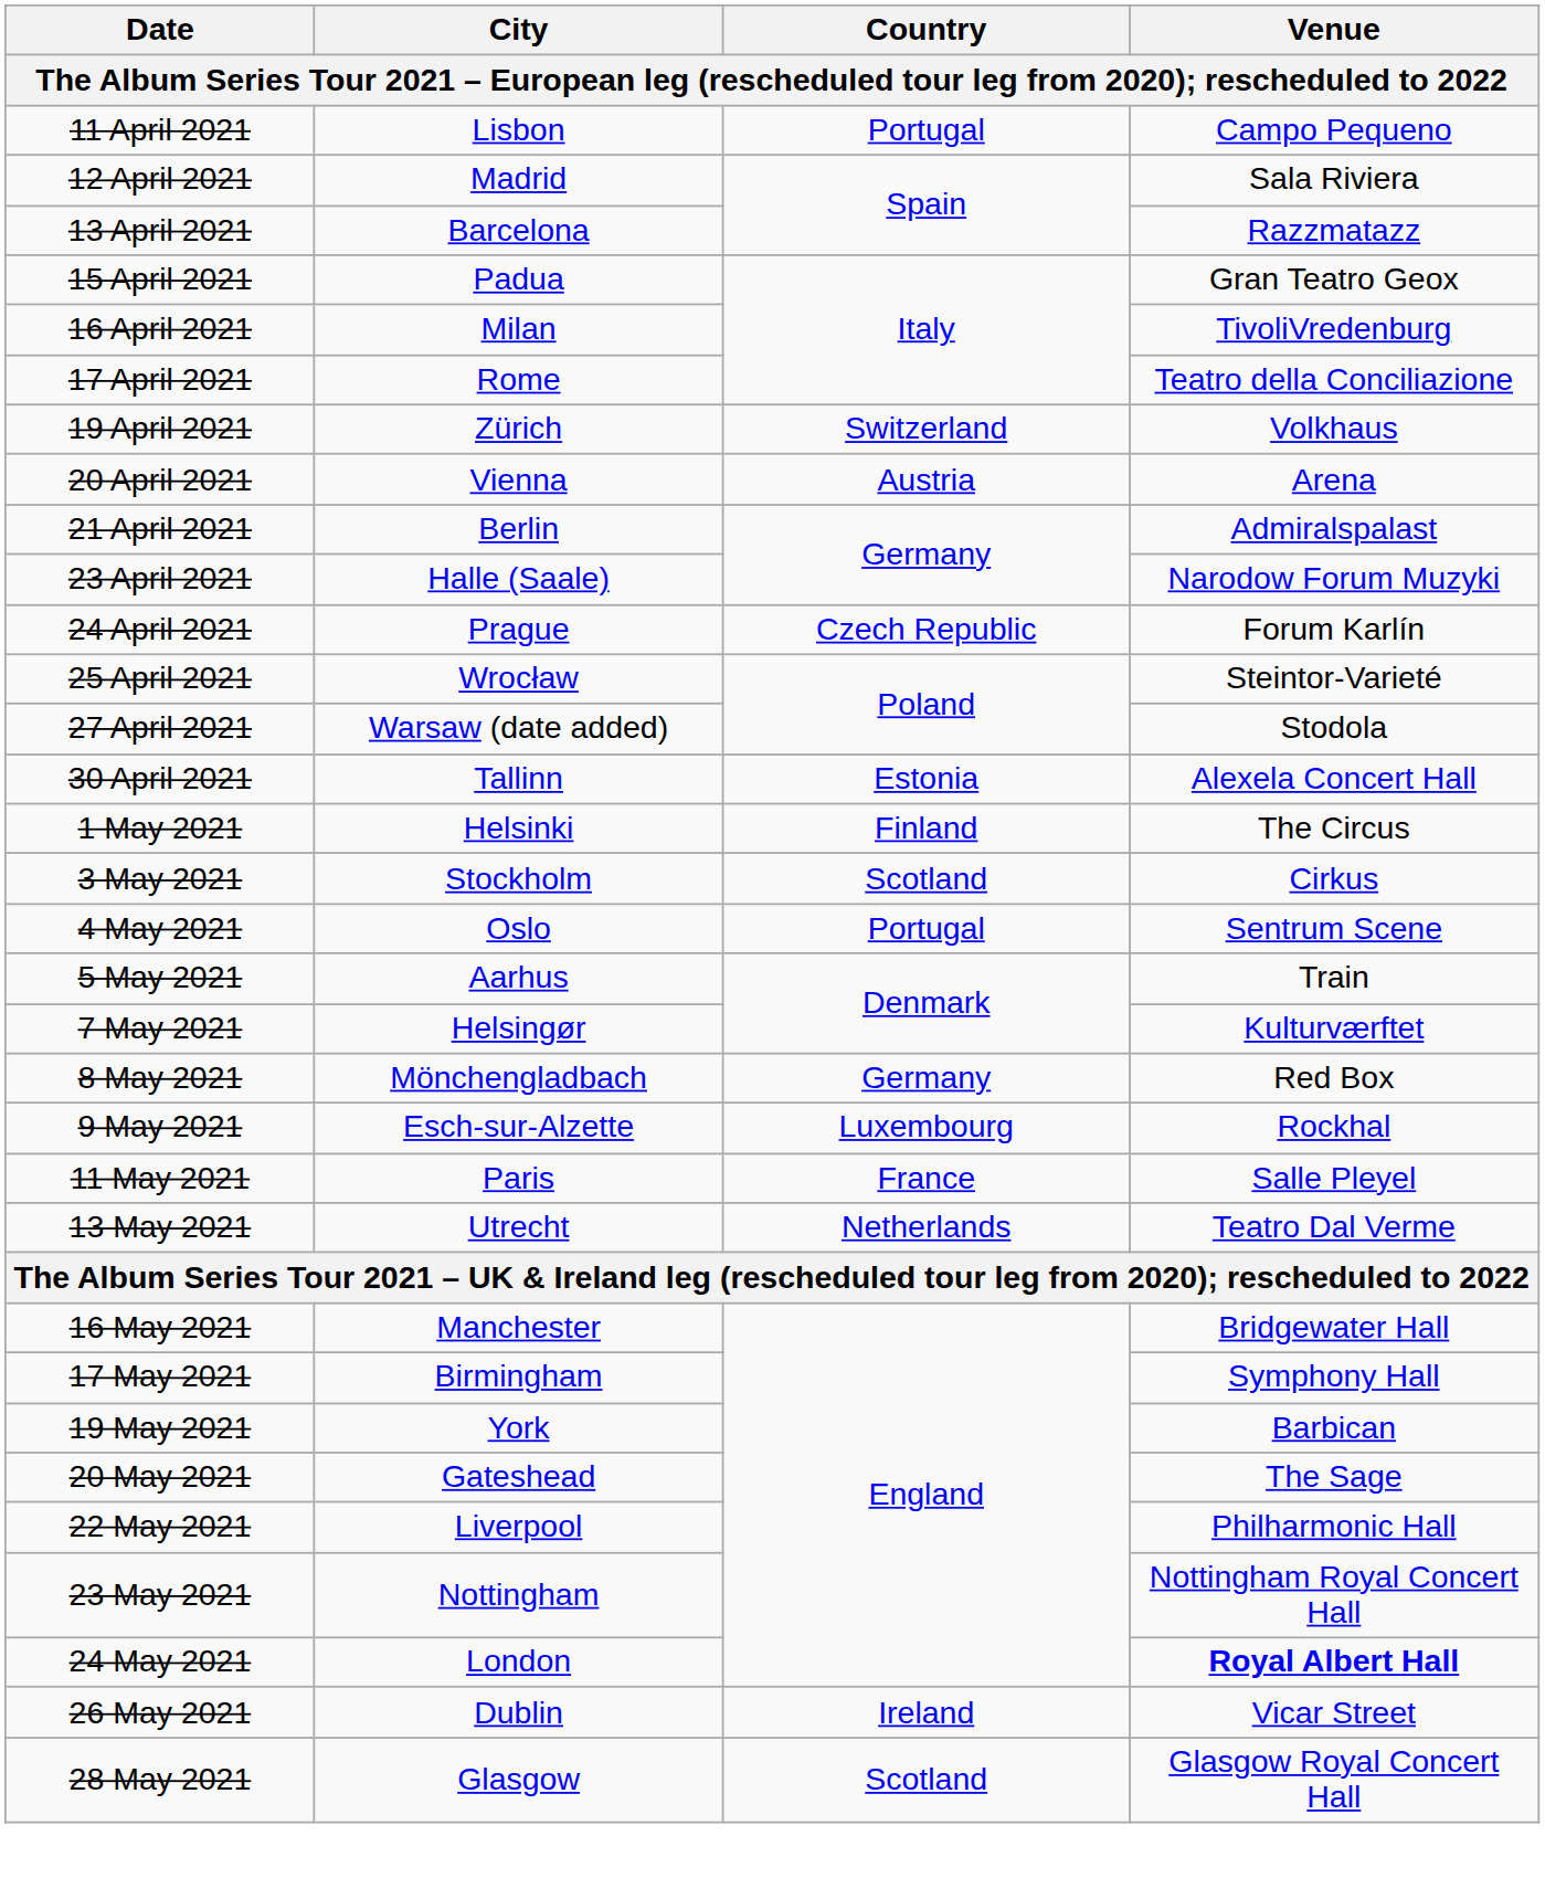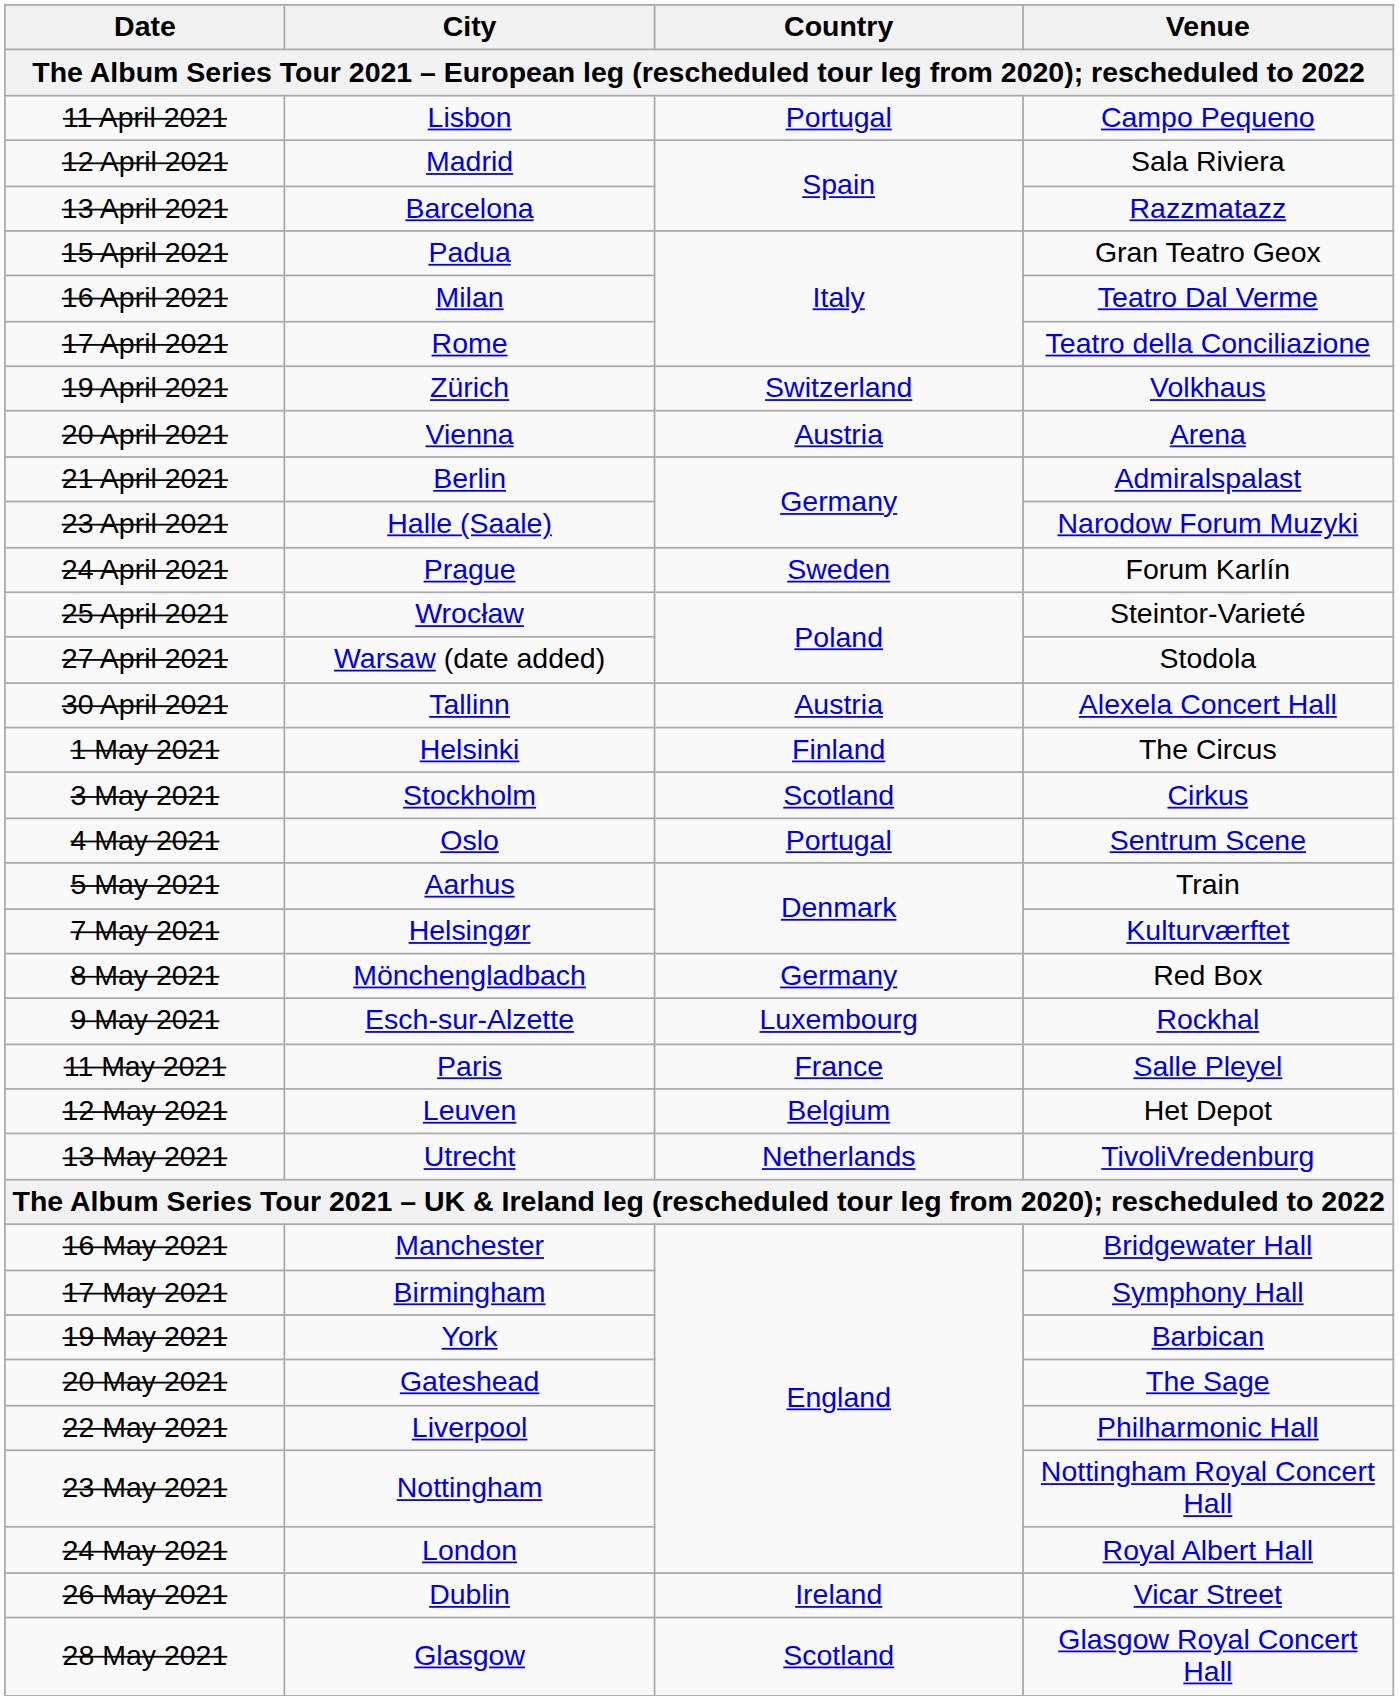16 April 2021 | Venue: TivoliVredenburg -> Teatro Dal Verme
24 April 2021 | Country: Czech Republic -> Sweden
30 April 2021 | Country: Estonia -> Austria
+ row: 12 May 2021 | Leuven | Belgium | Het Depot
13 May 2021 | Venue: Teatro Dal Verme -> TivoliVredenburg
24 May 2021 | Venue: bold -> normal
